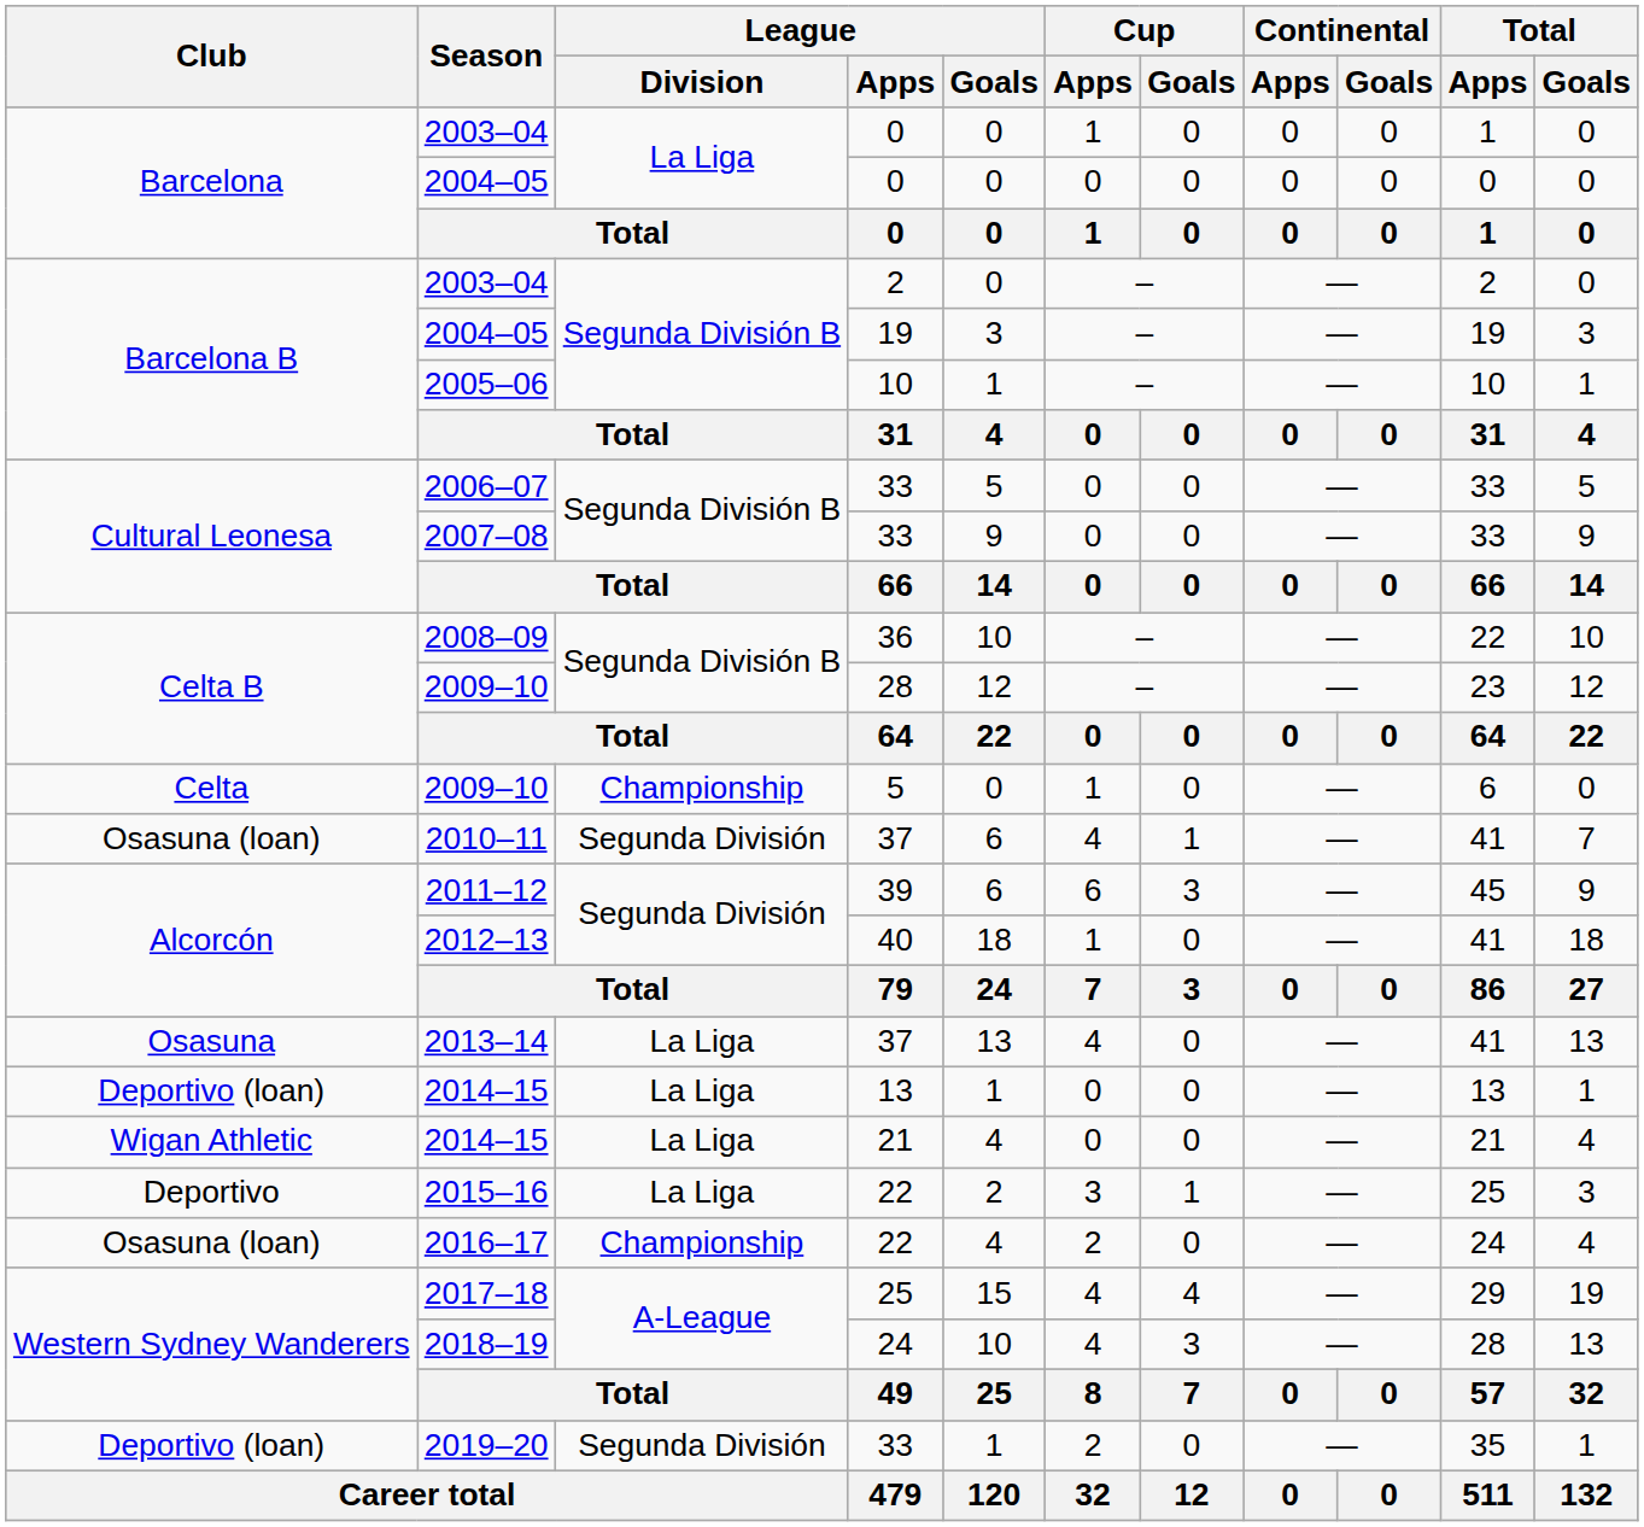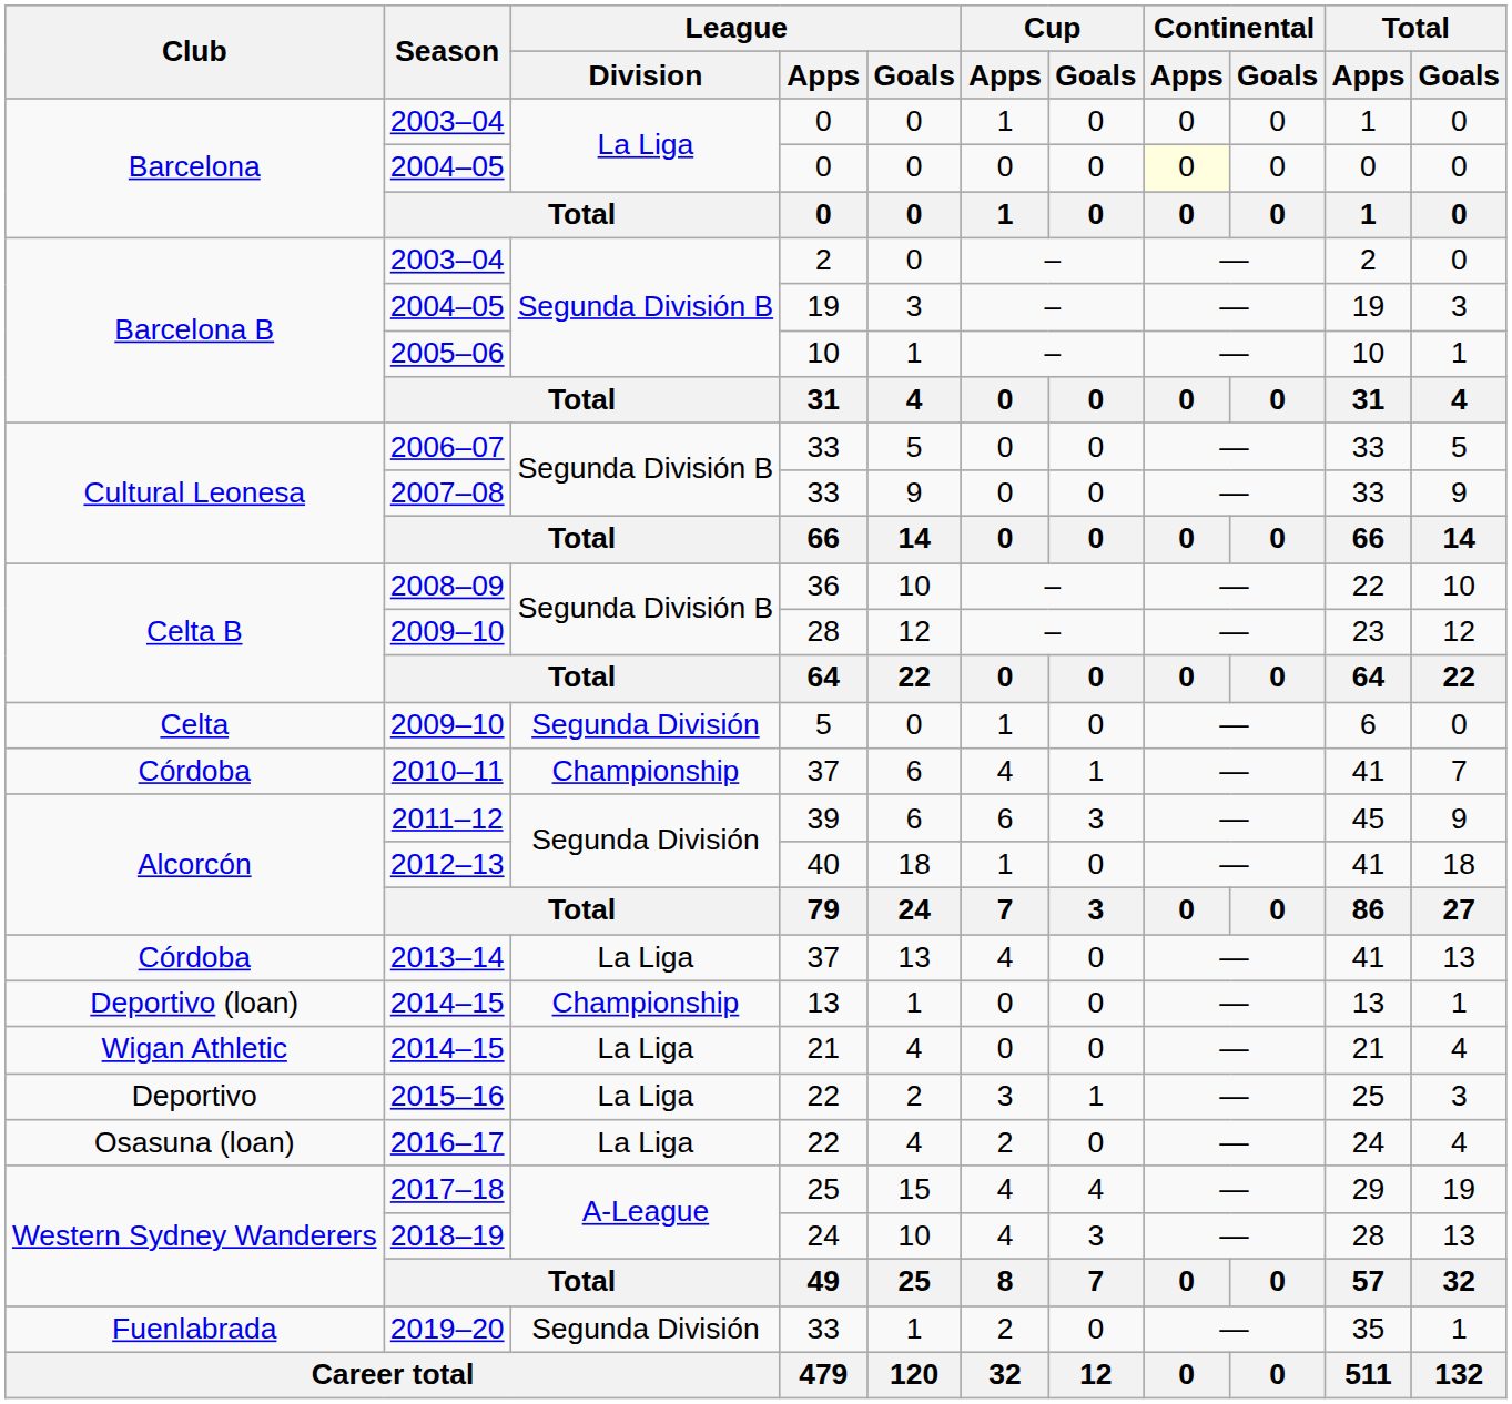2004–05 / 0 | Continental / Apps: no background -> lightyellow background
2009–10 / 5 | League / Division: Championship -> Segunda División
2010–11 | Club: Osasuna (loan) -> Córdoba
2010–11 | League / Division: Segunda División -> Championship
2013–14 | Club: Osasuna -> Córdoba
2014–15 / 13 | League / Division: La Liga -> Championship
2016–17 | League / Division: Championship -> La Liga
2019–20 | Club: Deportivo (loan) -> Fuenlabrada
